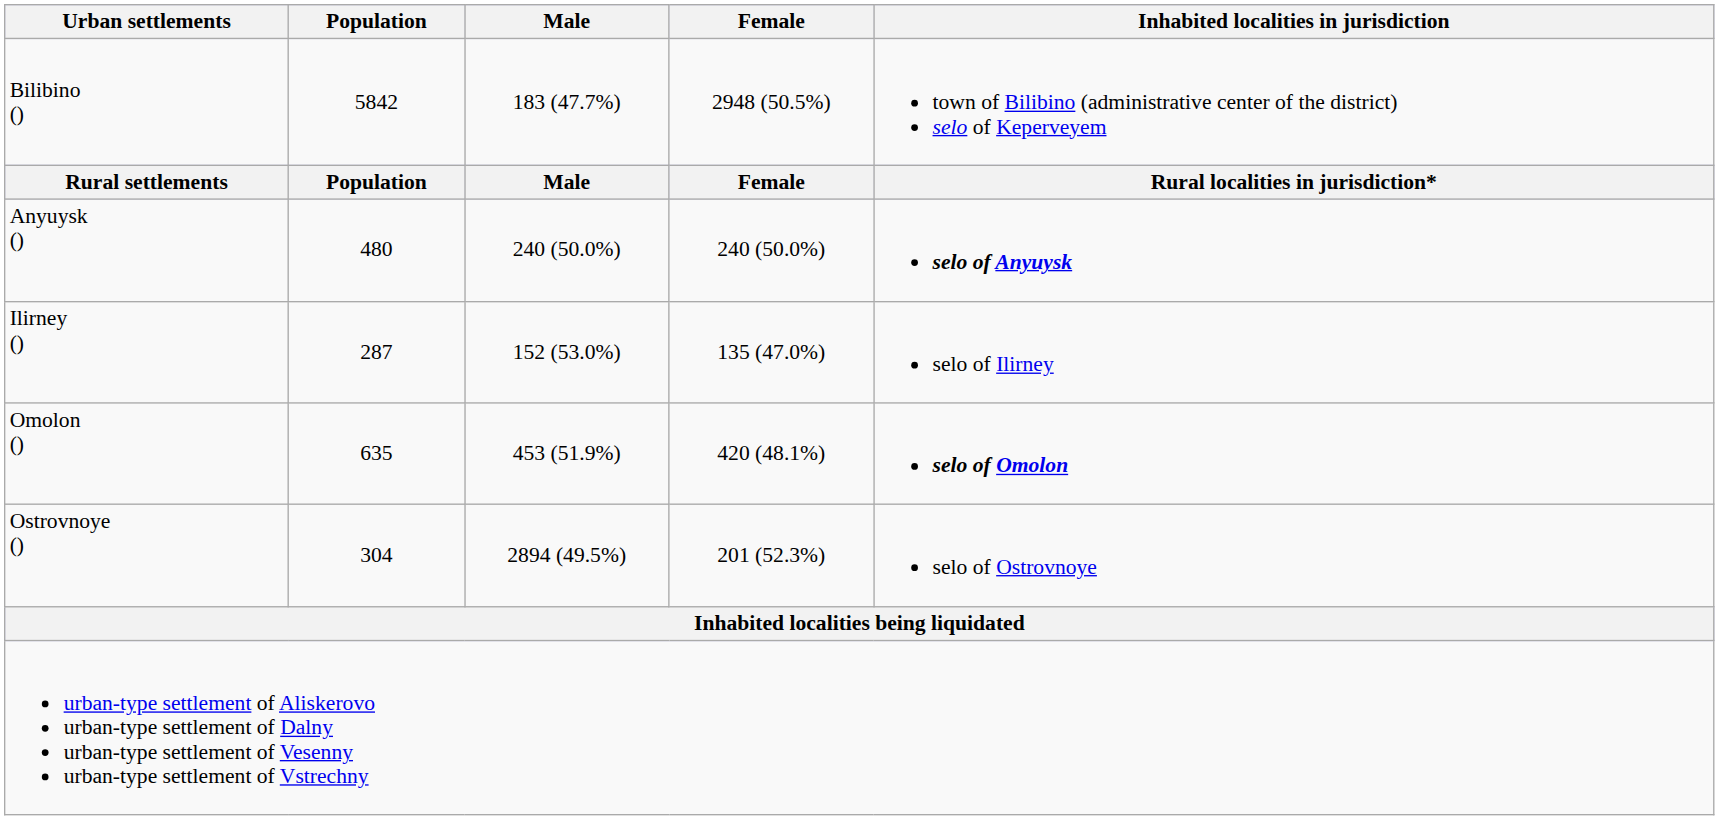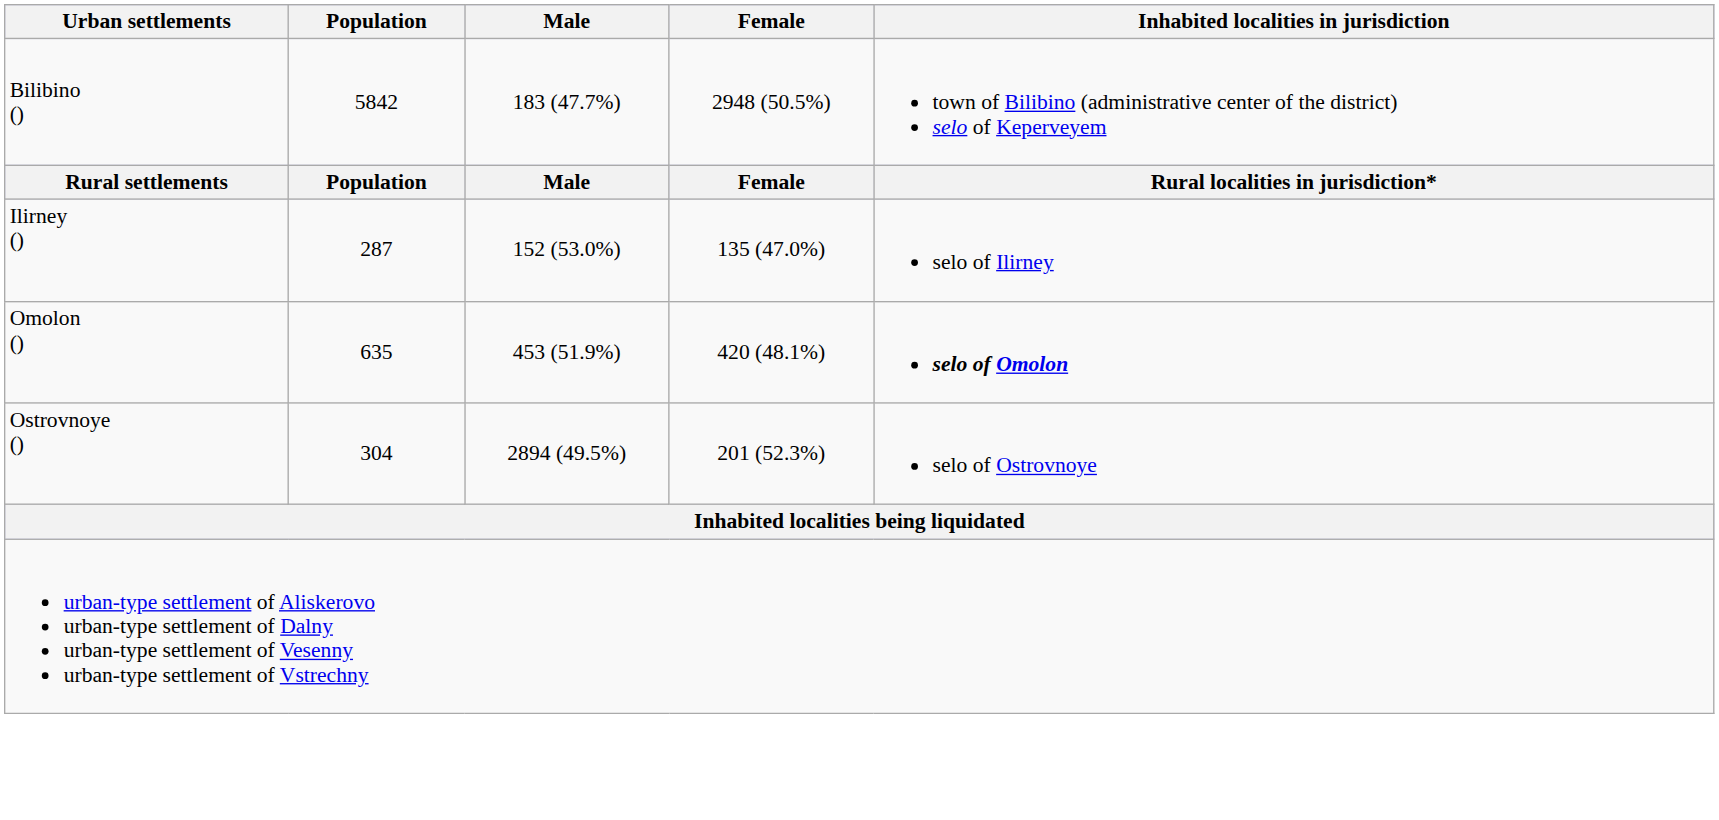- row: Anyuysk () | 480 | 240 (50.0%) | 240 (50.0%) | selo of Anyuysk
